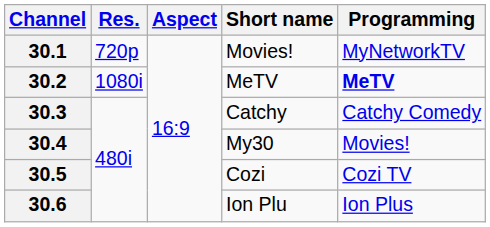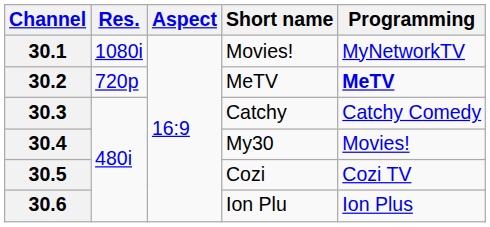30.1 | Res.: 720p -> 1080i
30.2 | Res.: 1080i -> 720p
